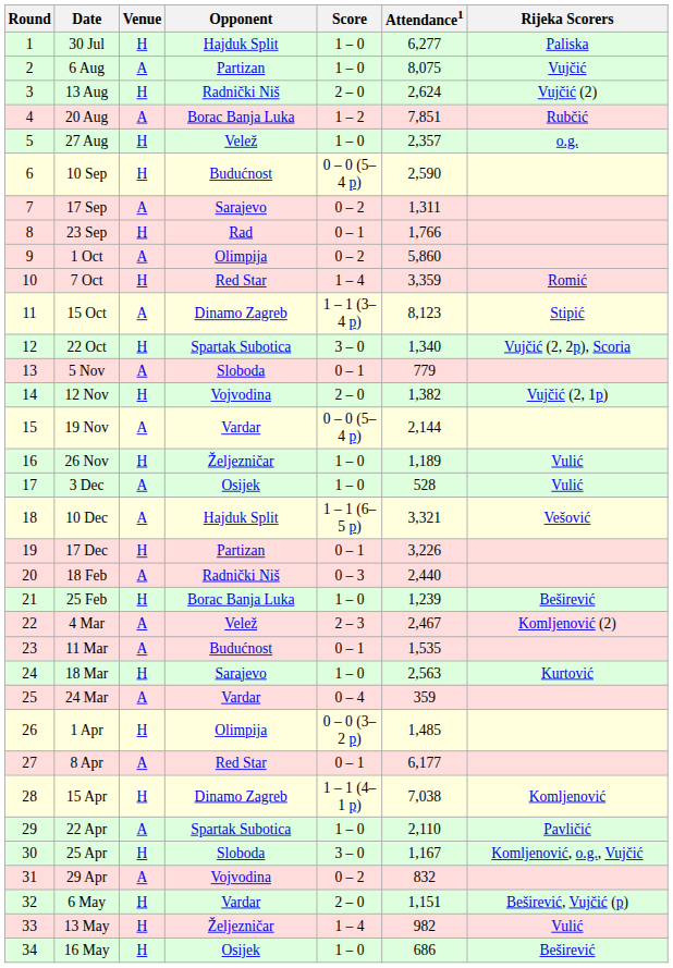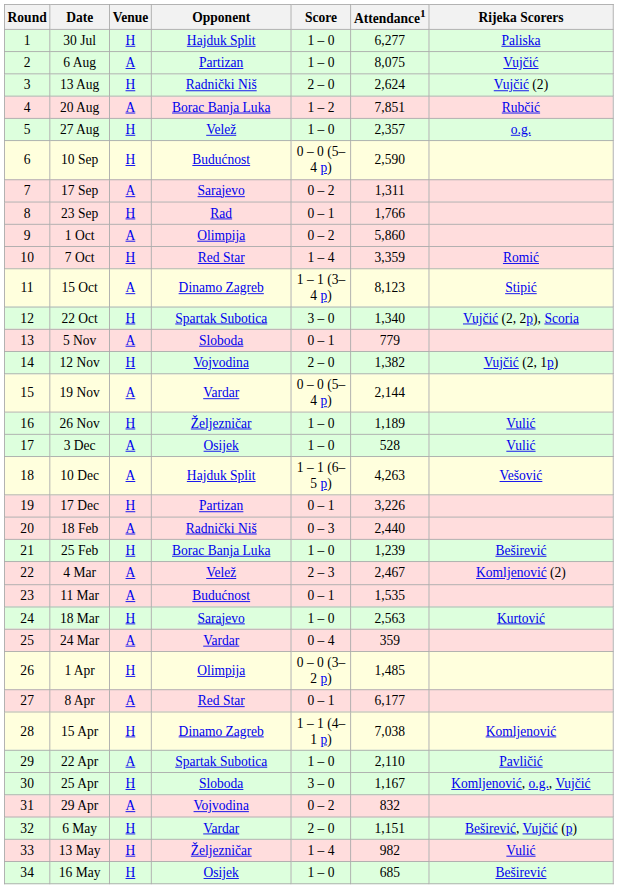10 Dec | Attendance1: 3,321 -> 4,263
16 May | Attendance1: 686 -> 685
